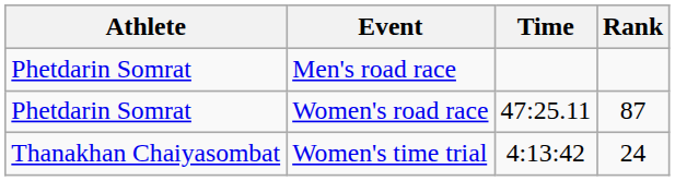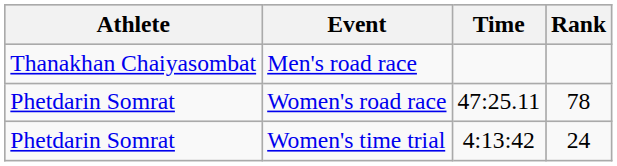Men's road race | Athlete: Phetdarin Somrat -> Thanakhan Chaiyasombat
Women's road race | Rank: 87 -> 78
Women's time trial | Athlete: Thanakhan Chaiyasombat -> Phetdarin Somrat
